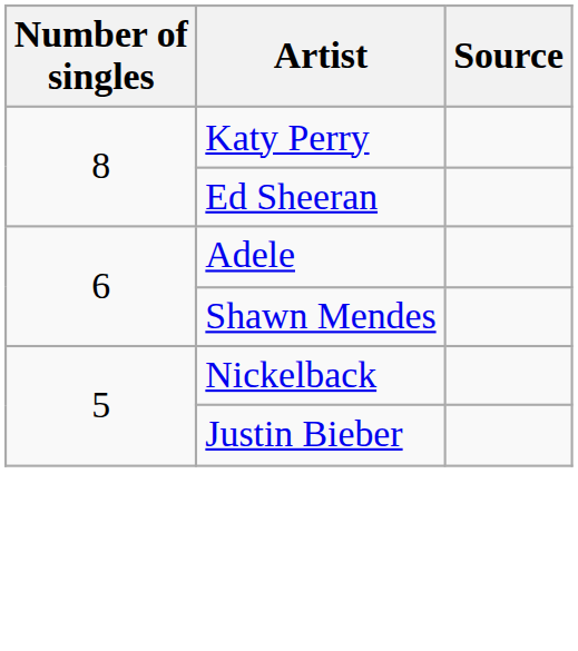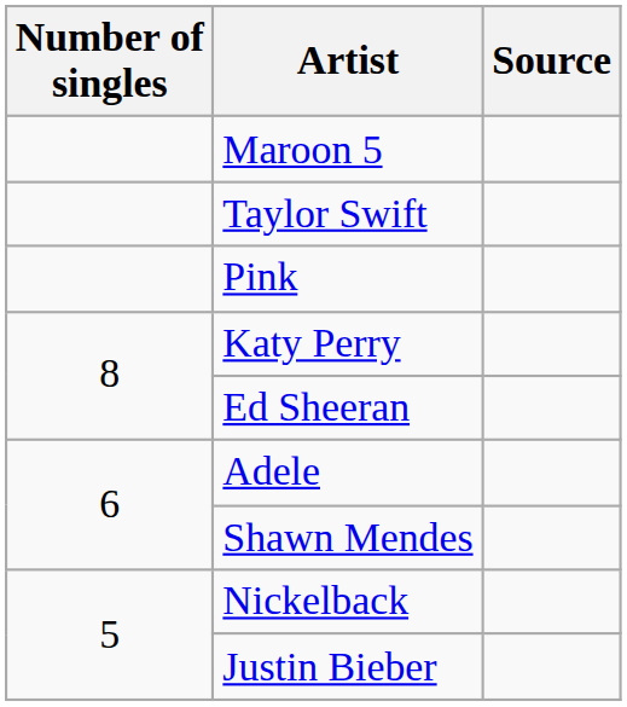+ row: Maroon 5
+ row: Taylor Swift
+ row: Pink
